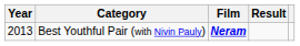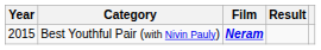Best Youthful Pair (with Nivin Pauly) | Year: 2013 -> 2015
